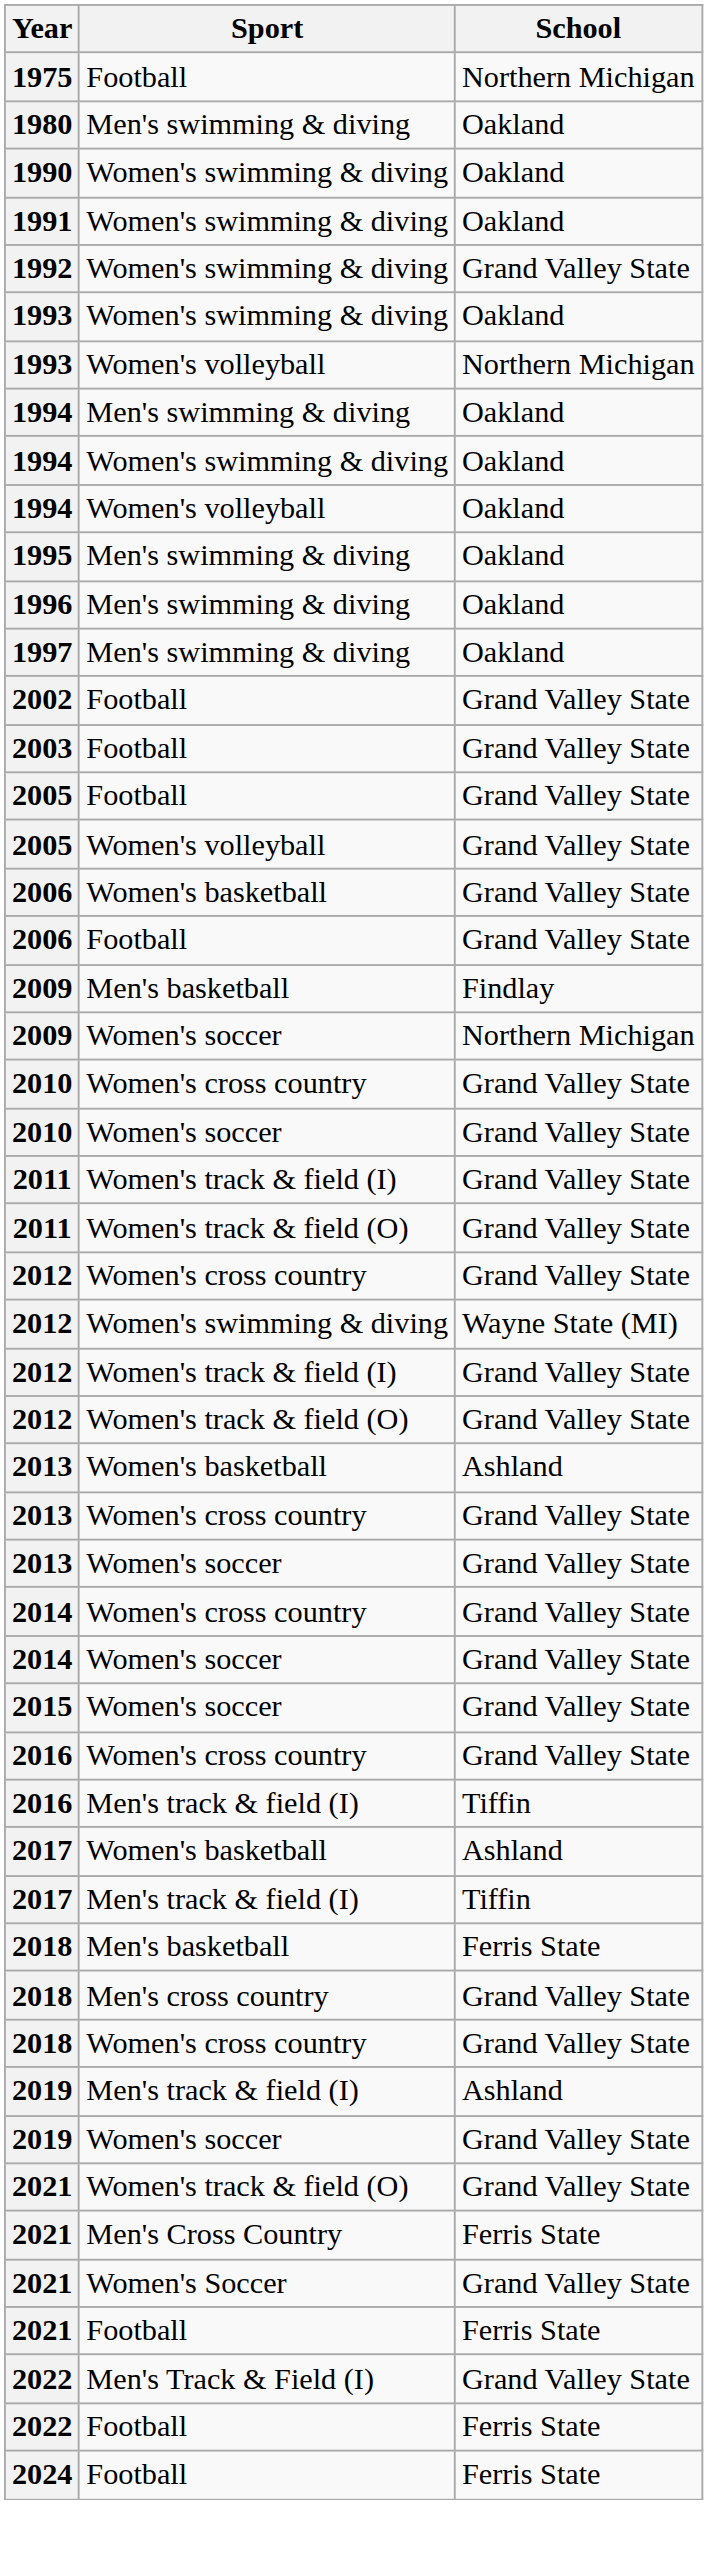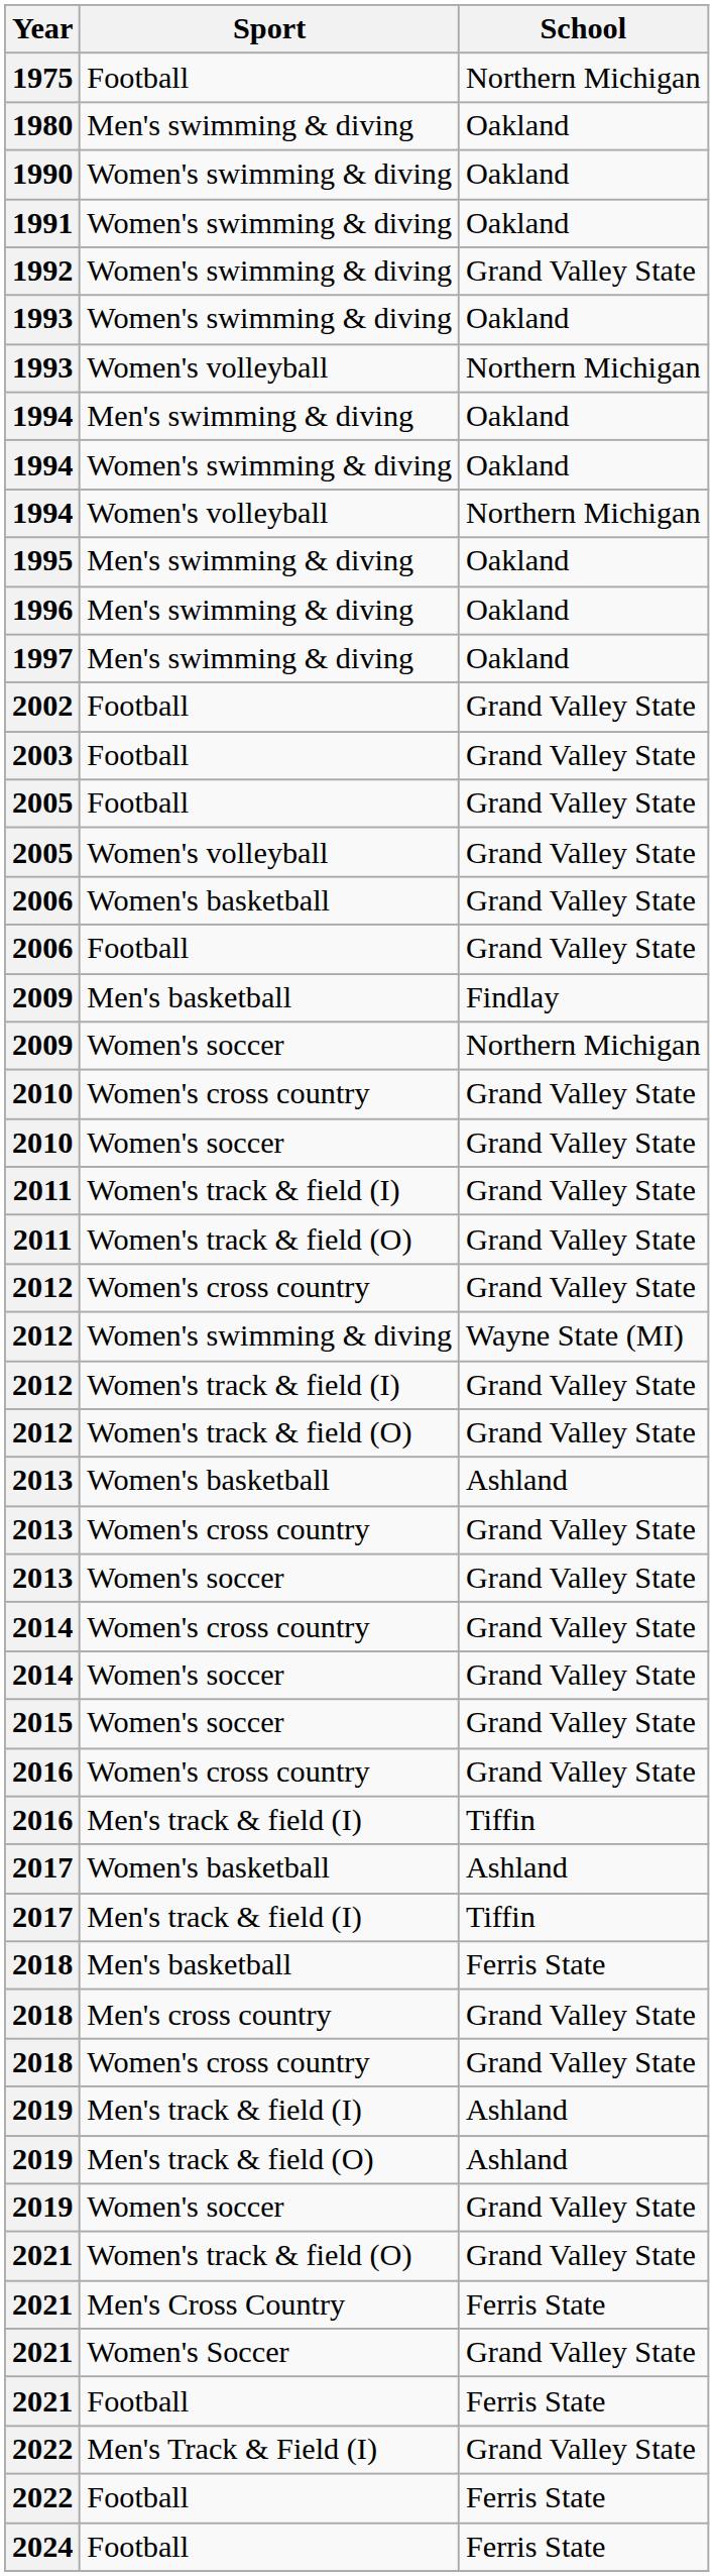1994 / Women's volleyball | School: Oakland -> Northern Michigan
+ row: 2019 | Men's track & field (O) | Ashland
